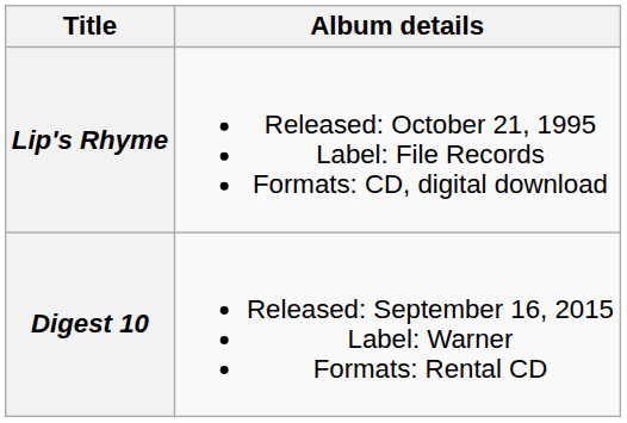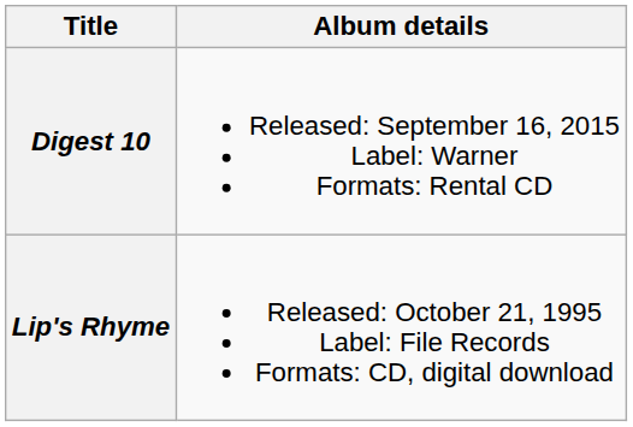rows swapped: Lip's Rhyme <-> Digest 10
